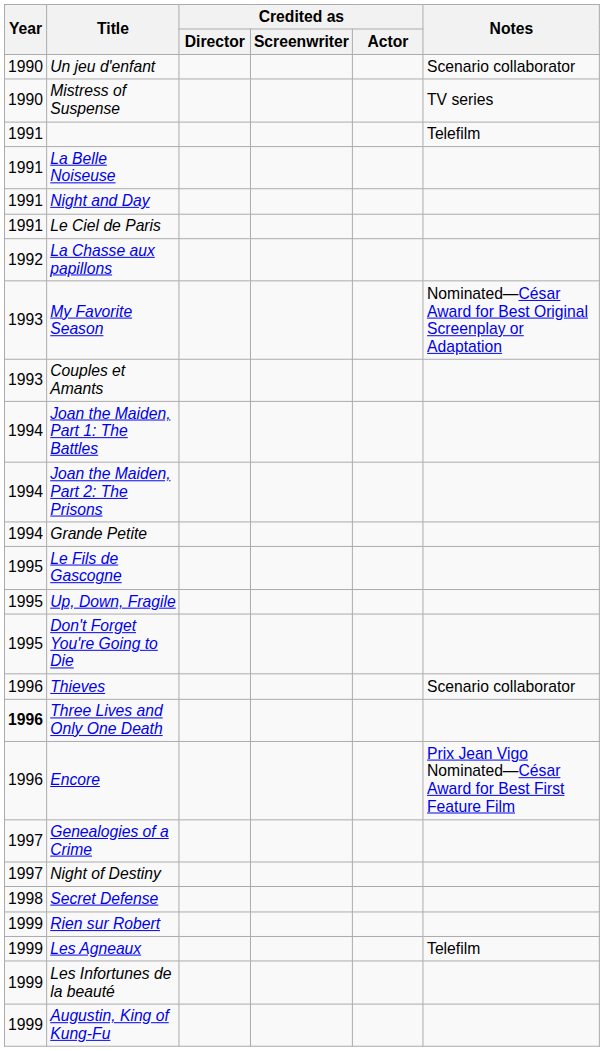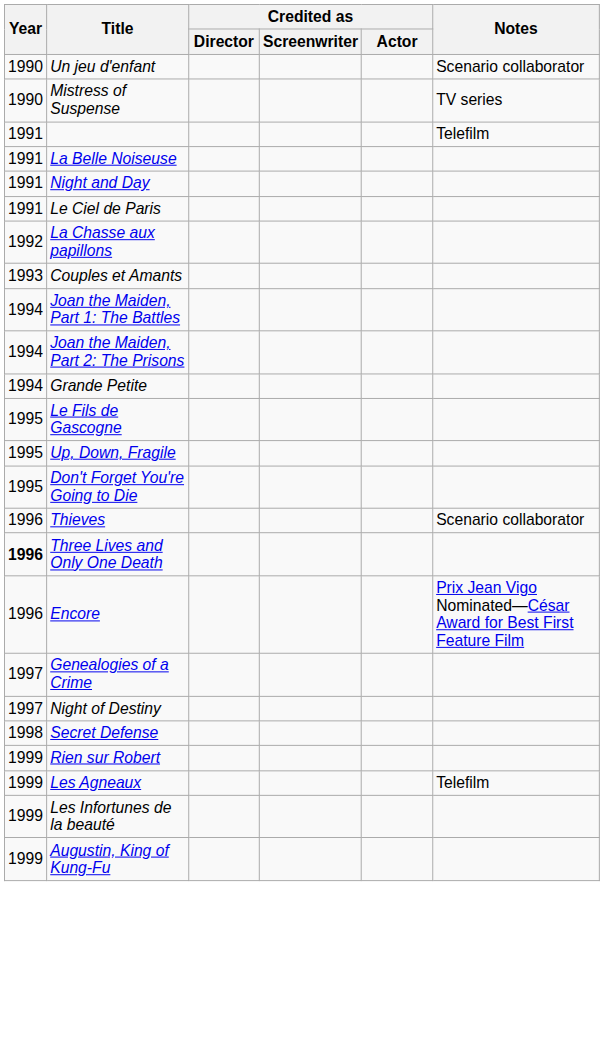- row: 1993 | My Favorite Season | Nominated—César Award for Best Original Screenplay or Adaptation
